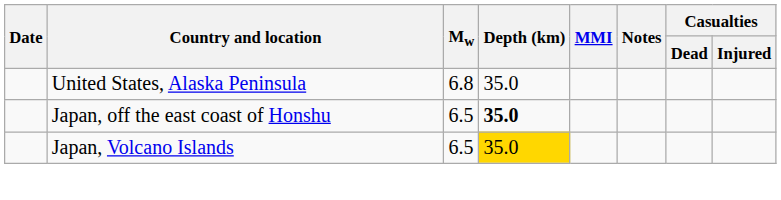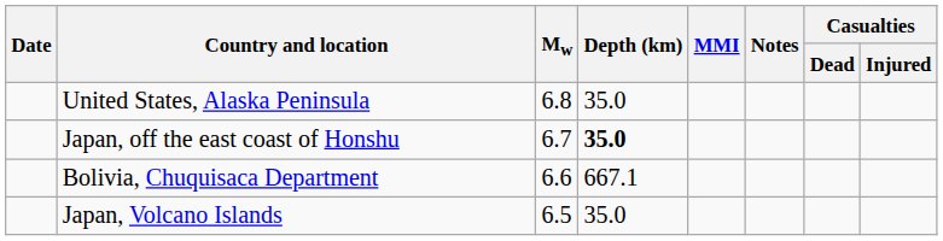Japan, off the east coast of Honshu | Mw: 6.5 -> 6.7
+ row: Bolivia, Chuquisaca Department | 6.6 | 667.1
Japan, Volcano Islands | Depth (km): gold background -> no background
